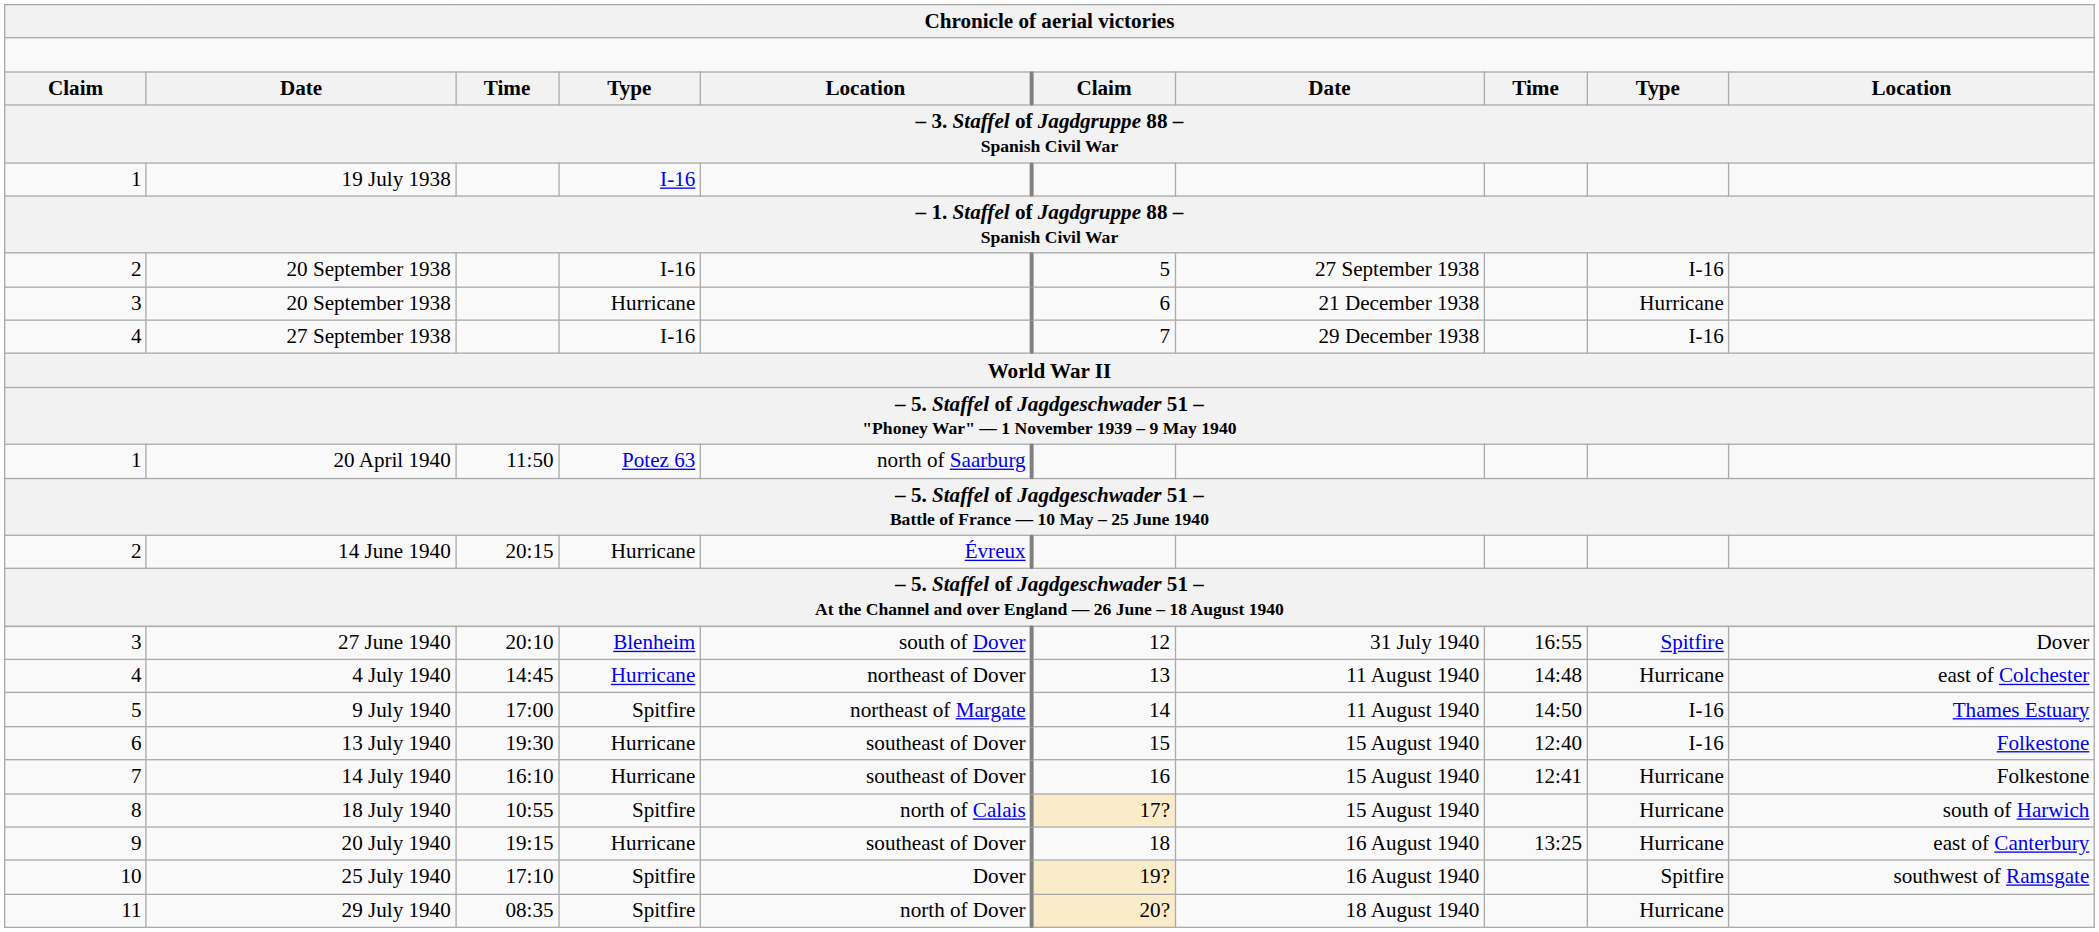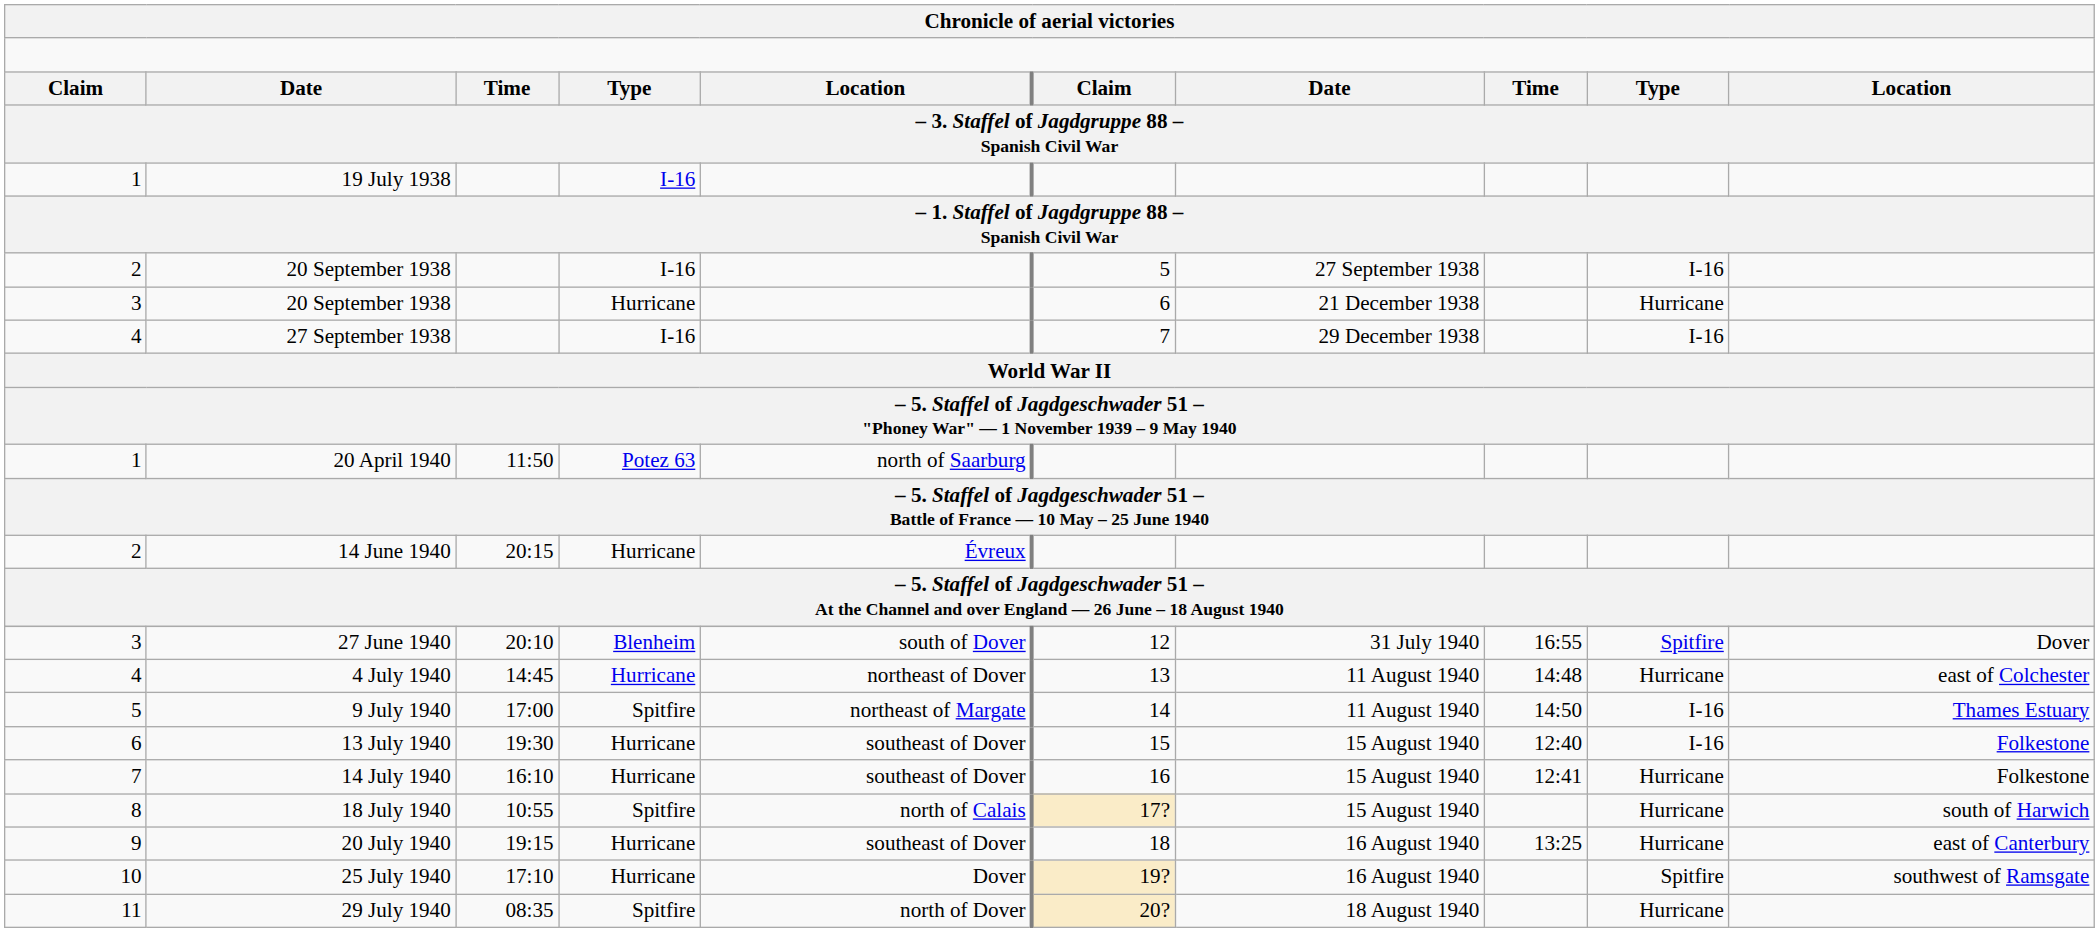25 July 1940 | column 4: Spitfire -> Hurricane
